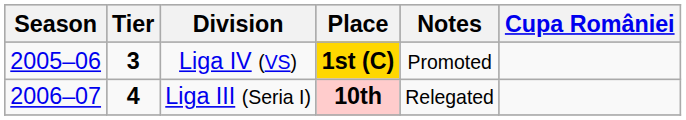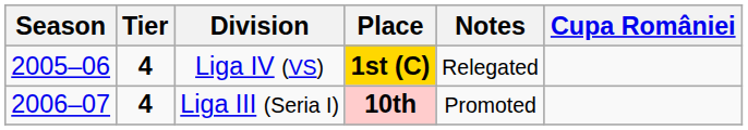Liga IV (VS) | Tier: 3 -> 4
Liga IV (VS) | Notes: Promoted -> Relegated
Liga III (Seria I) | Notes: Relegated -> Promoted
